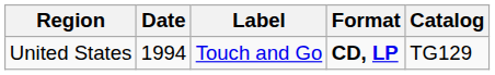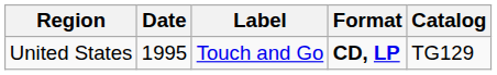United States | Date: 1994 -> 1995
